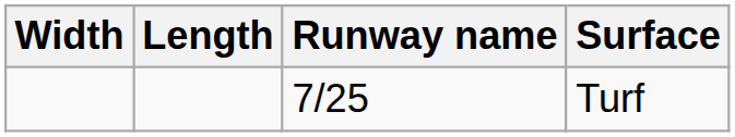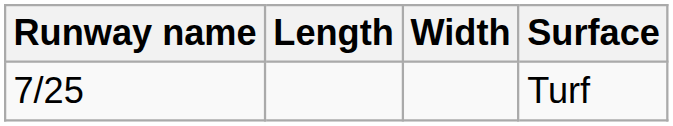columns swapped: Runway name <-> Width
